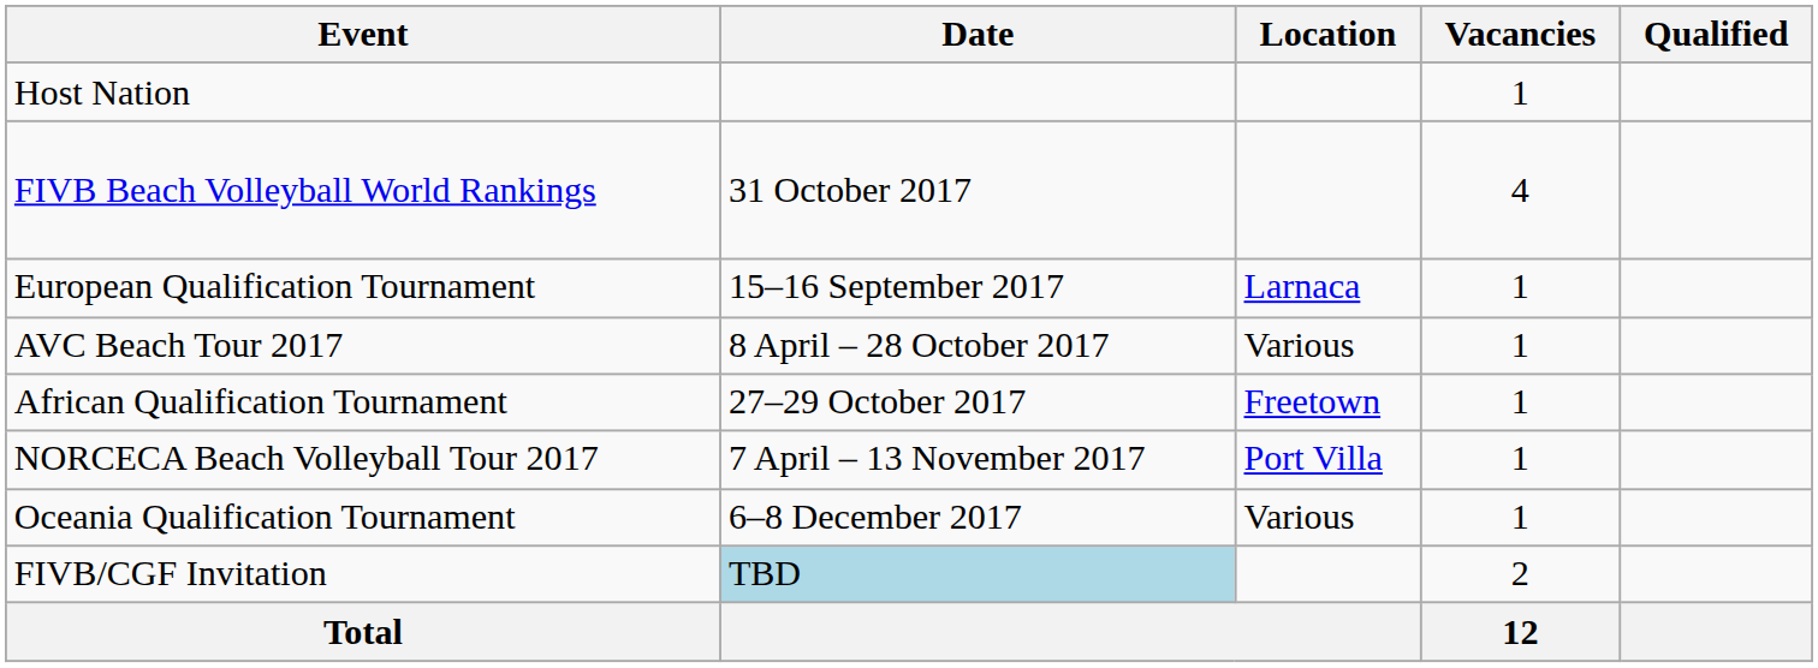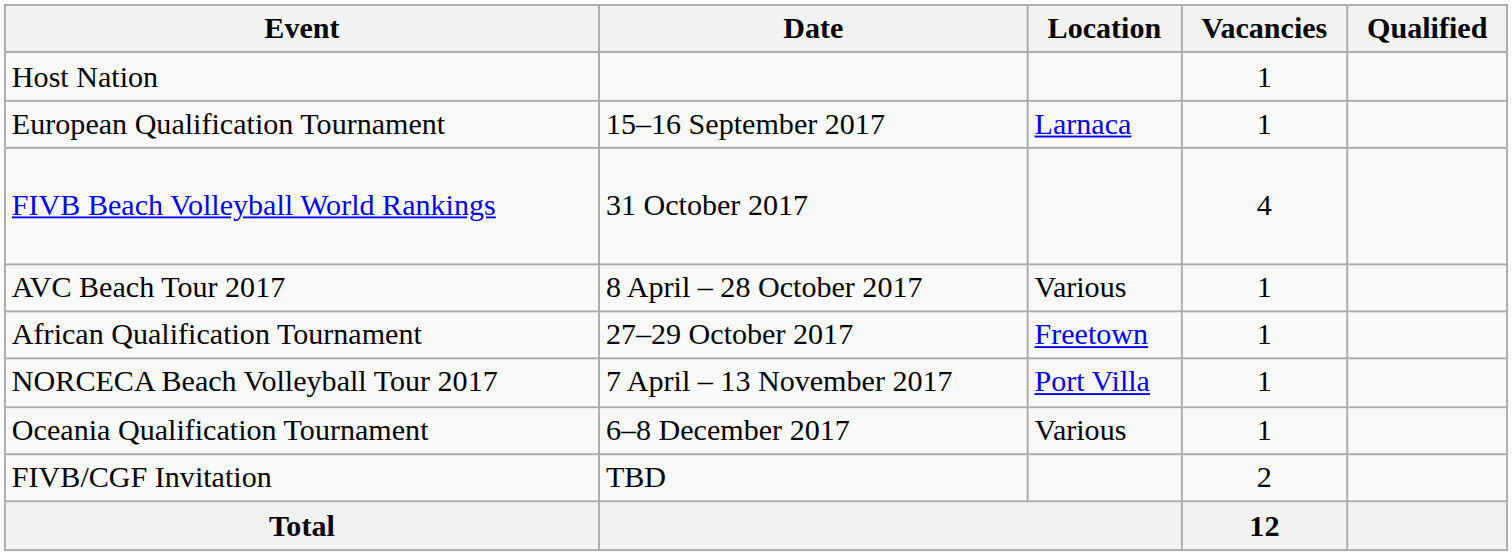rows swapped: FIVB Beach Volleyball World Rankings <-> European Qualification Tournament
FIVB/CGF Invitation | Date: lightblue background -> no background
